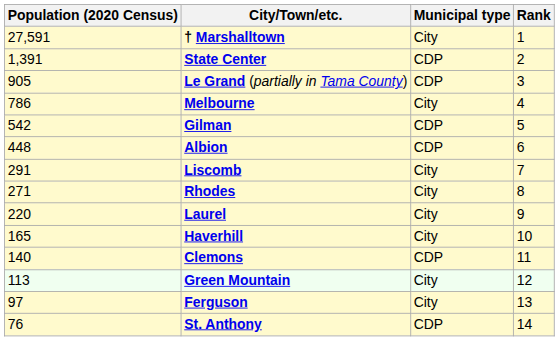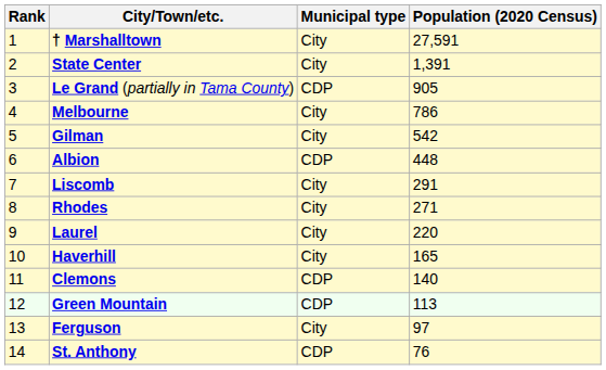columns swapped: Rank <-> Population (2020 Census)
State Center | Municipal type: CDP -> City
Gilman | Municipal type: CDP -> City
Green Mountain | Municipal type: City -> CDP
